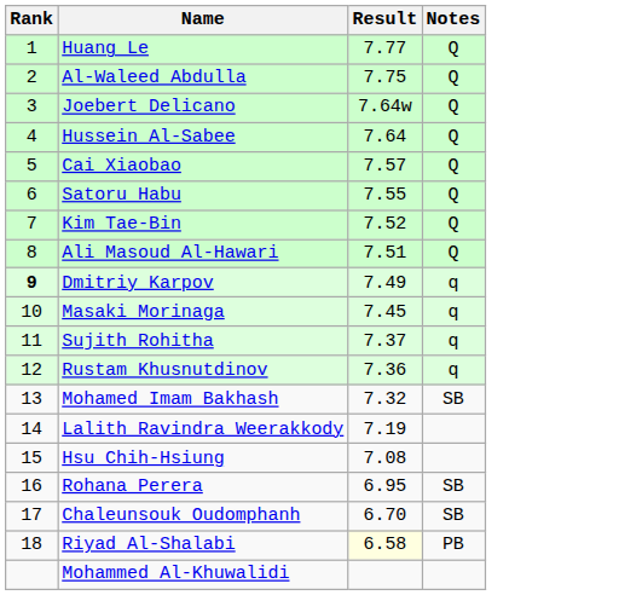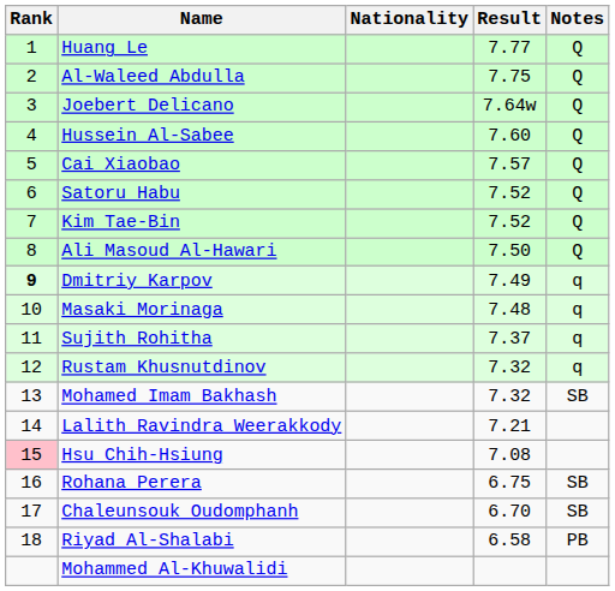+ column: Nationality
Hussein Al-Sabee | Result: 7.64 -> 7.60
Satoru Habu | Result: 7.55 -> 7.52
Ali Masoud Al-Hawari | Result: 7.51 -> 7.50
Masaki Morinaga | Result: 7.45 -> 7.48
Rustam Khusnutdinov | Result: 7.36 -> 7.32
Lalith Ravindra Weerakkody | Result: 7.19 -> 7.21
Hsu Chih-Hsiung | Rank: no background -> pink background
Rohana Perera | Result: 6.95 -> 6.75
Riyad Al-Shalabi | Result: lightyellow background -> no background
